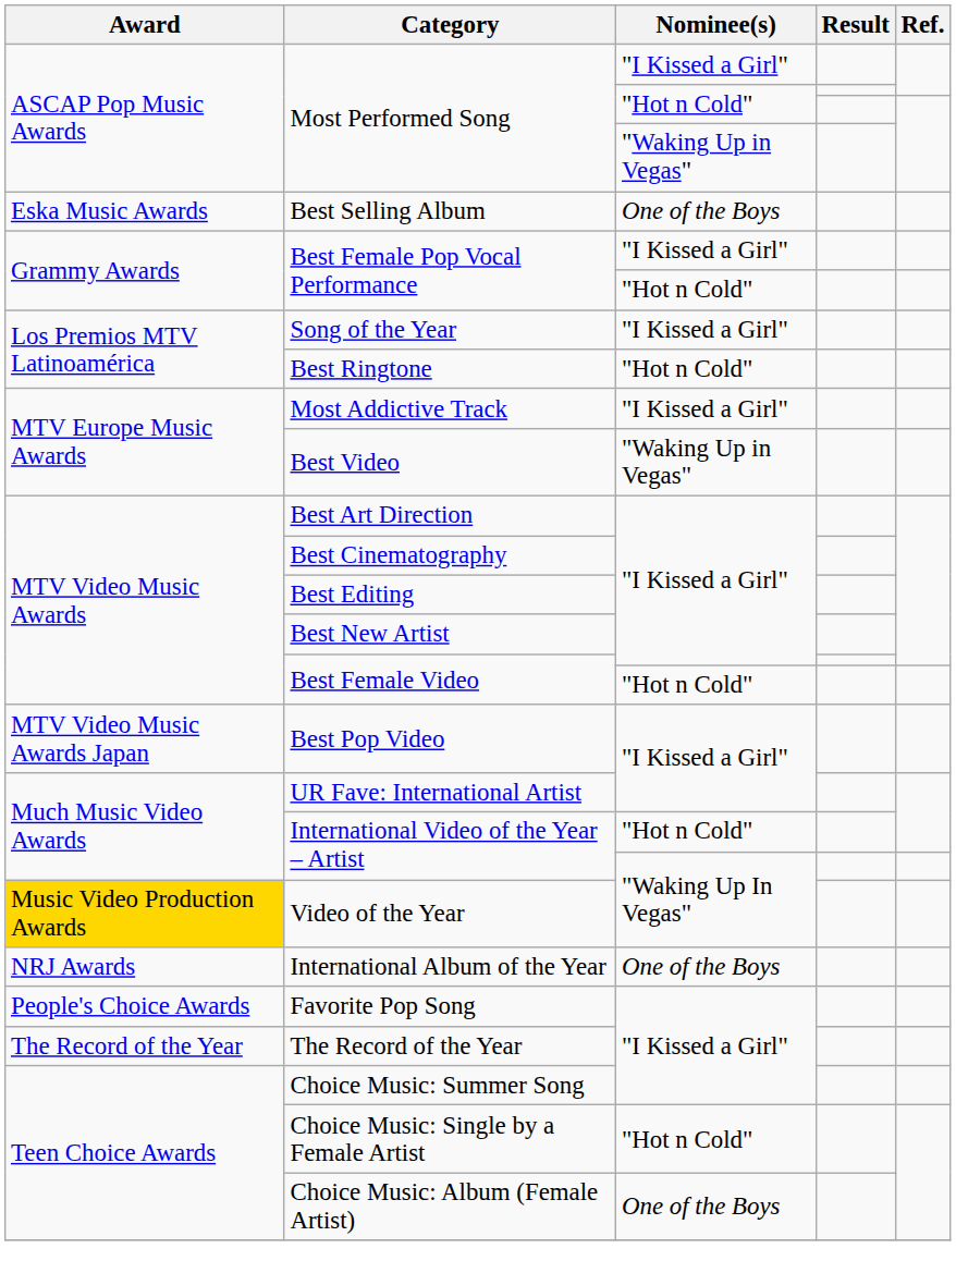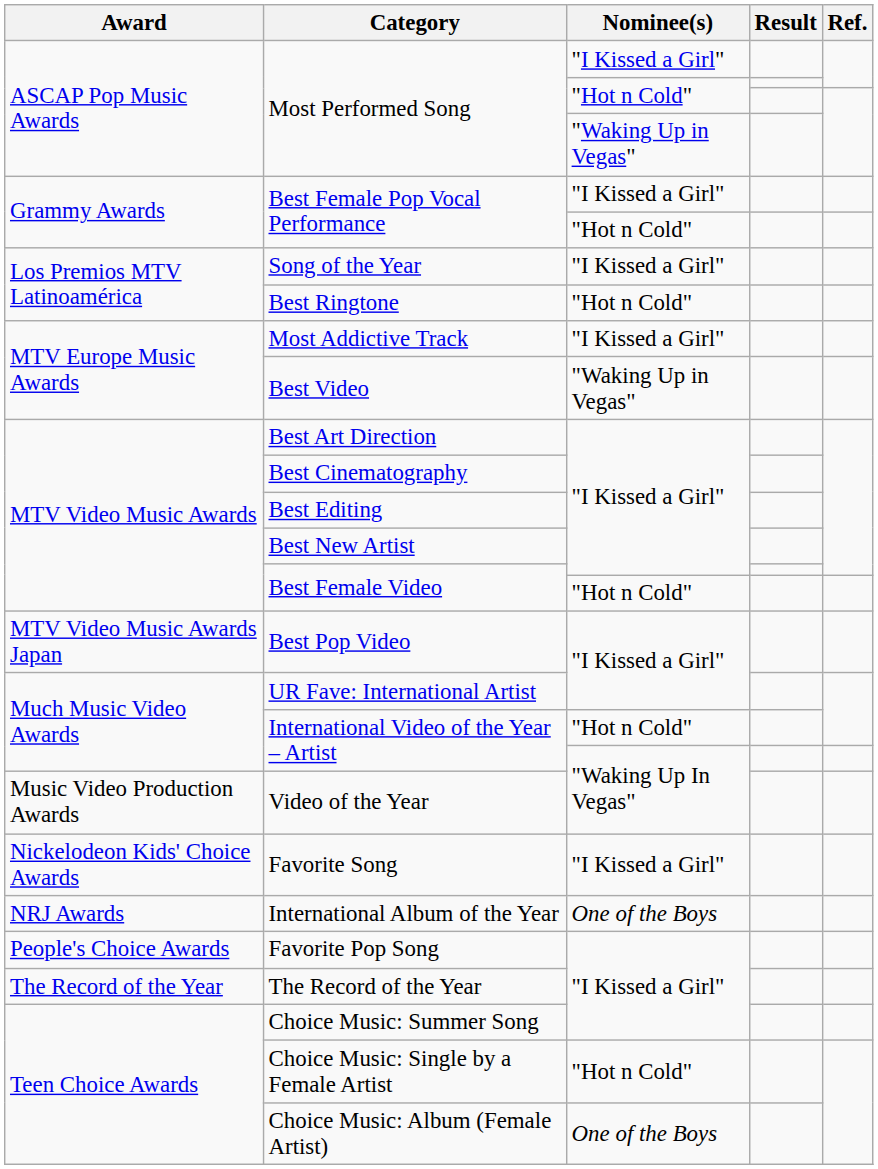- row: Eska Music Awards | Best Selling Album | One of the Boys
Video of the Year | Award: gold background -> no background
+ row: Nickelodeon Kids' Choice Awards | Favorite Song | "I Kissed a Girl"
